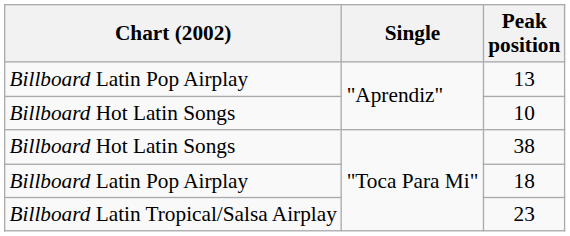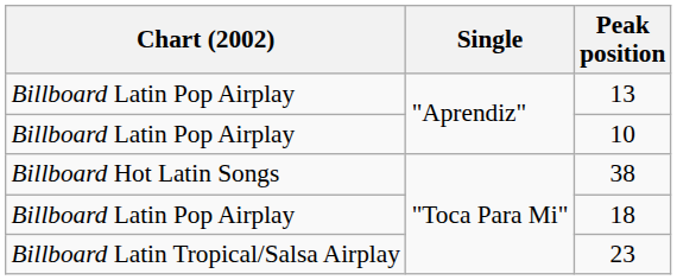10 | Chart (2002): Billboard Hot Latin Songs -> Billboard Latin Pop Airplay
